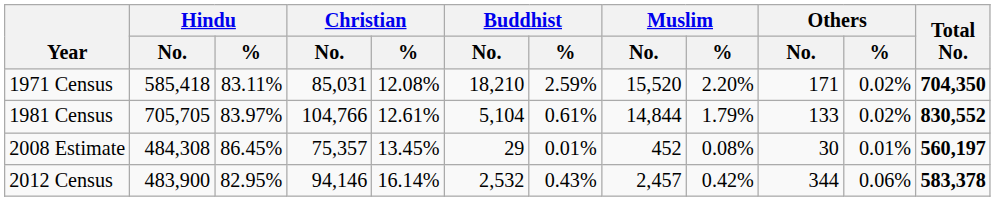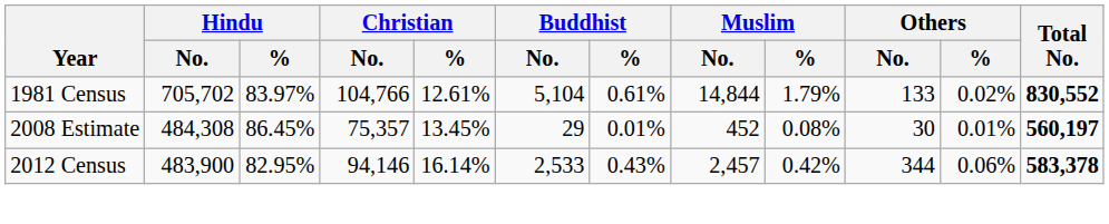- row: 1971 Census | 585,418 | 83.11% | 85,031 | 12.08% | 18,210 | 2.59% | 15,520 | 2.20% | 171 | 0.02% | 704,350
1981 Census | Hindu / No.: 705,705 -> 705,702
2012 Census | Buddhist / No.: 2,532 -> 2,533
